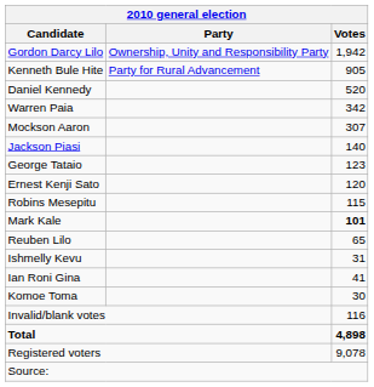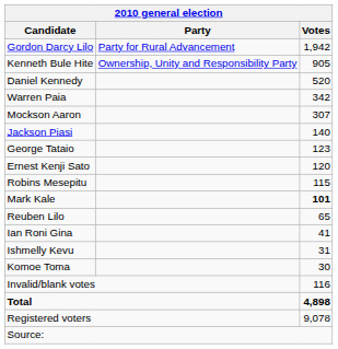Gordon Darcy Lilo | Party: Ownership, Unity and Responsibility Party -> Party for Rural Advancement
Kenneth Bule Hite | Party: Party for Rural Advancement -> Ownership, Unity and Responsibility Party
rows swapped: Ian Roni Gina <-> Ishmelly Kevu
